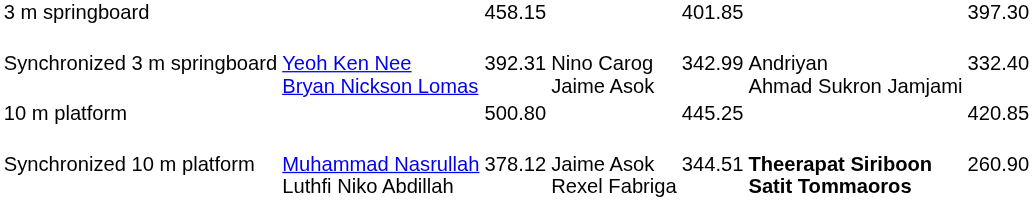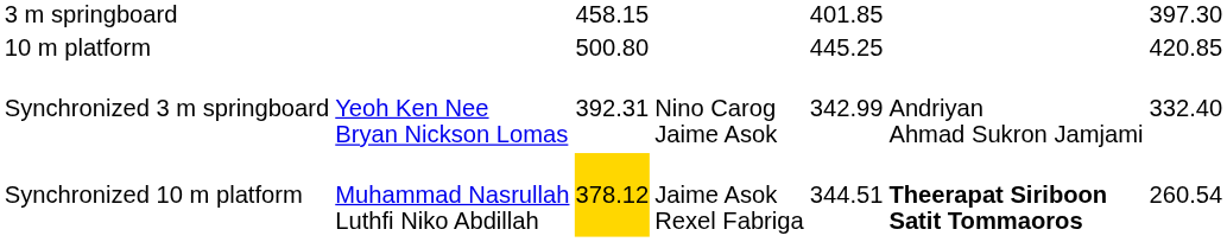rows swapped: 10 m platform <-> Synchronized 3 m springboard
Synchronized 10 m platform | column 3: no background -> gold background
Synchronized 10 m platform | column 7: 260.90 -> 260.54
